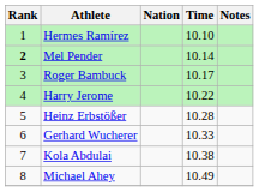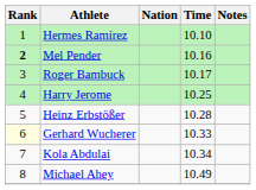Mel Pender | Time: 10.14 -> 10.16
Harry Jerome | Time: 10.22 -> 10.25
Gerhard Wucherer | Rank: no background -> lightyellow background
Kola Abdulai | Time: 10.38 -> 10.34
